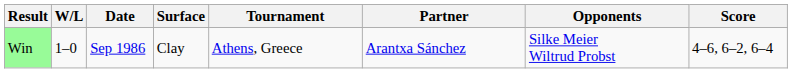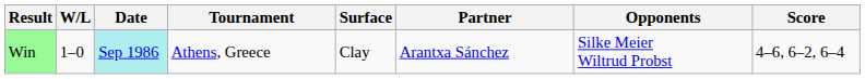columns swapped: Tournament <-> Surface
Win | Date: no background -> paleturquoise background
